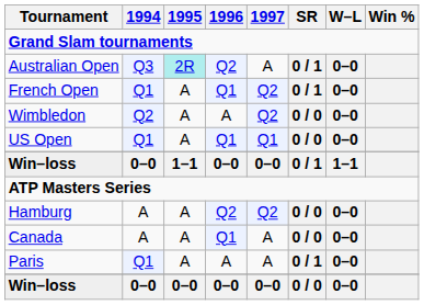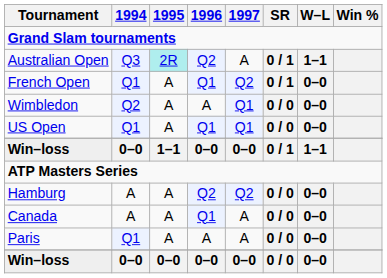Australian Open | W–L: 0–0 -> 1–1
Wimbledon | 1997: Q2 -> Q1
Paris | SR: 0 / 1 -> 0 / 0
